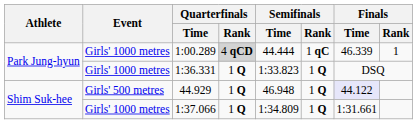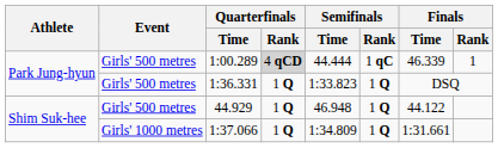1:00.289 | Event: Girls' 1000 metres -> Girls' 500 metres
1:36.331 | Event: Girls' 1000 metres -> Girls' 500 metres
44.929 | Finals / Time: lavender background -> no background
